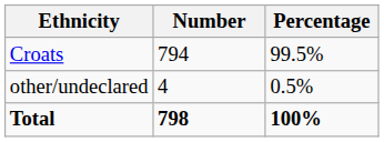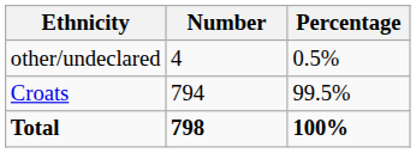rows swapped: Croats <-> other/undeclared
